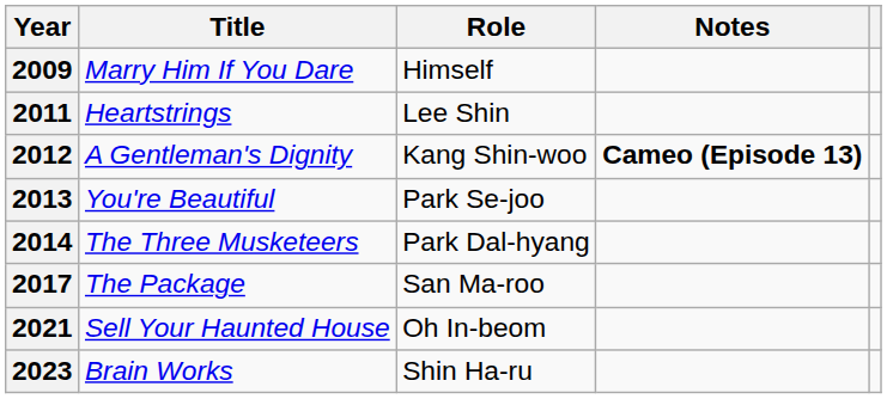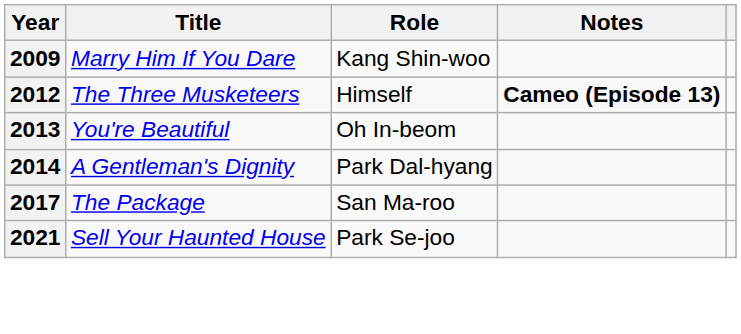2009 | Role: Himself -> Kang Shin-woo
- row: 2011 | Heartstrings | Lee Shin
2012 | Title: A Gentleman's Dignity -> The Three Musketeers
2012 | Role: Kang Shin-woo -> Himself
2013 | Role: Park Se-joo -> Oh In-beom
2014 | Title: The Three Musketeers -> A Gentleman's Dignity
2021 | Role: Oh In-beom -> Park Se-joo
- row: 2023 | Brain Works | Shin Ha-ru
